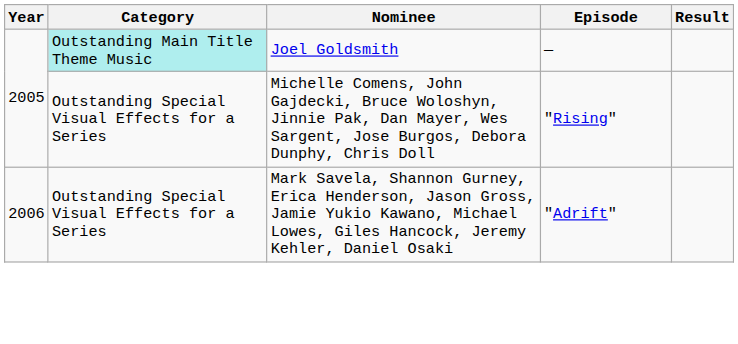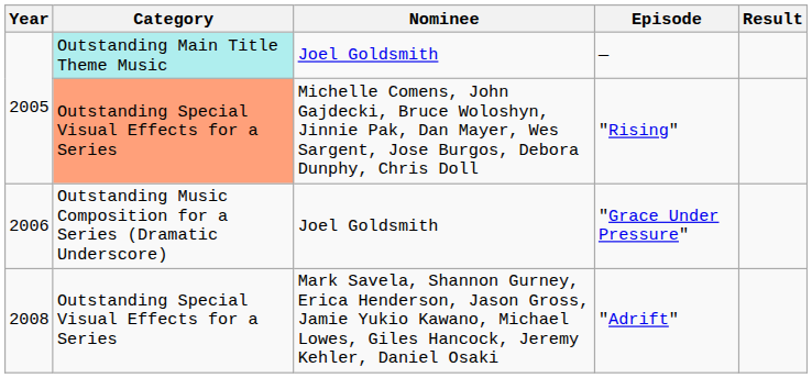"Rising" | Category: no background -> lightsalmon background
+ row: 2006 | Outstanding Music Composition for a Series (Dramatic Underscore) | Joel Goldsmith | "Grace Under Pressure"
"Adrift" | Year: 2006 -> 2008
